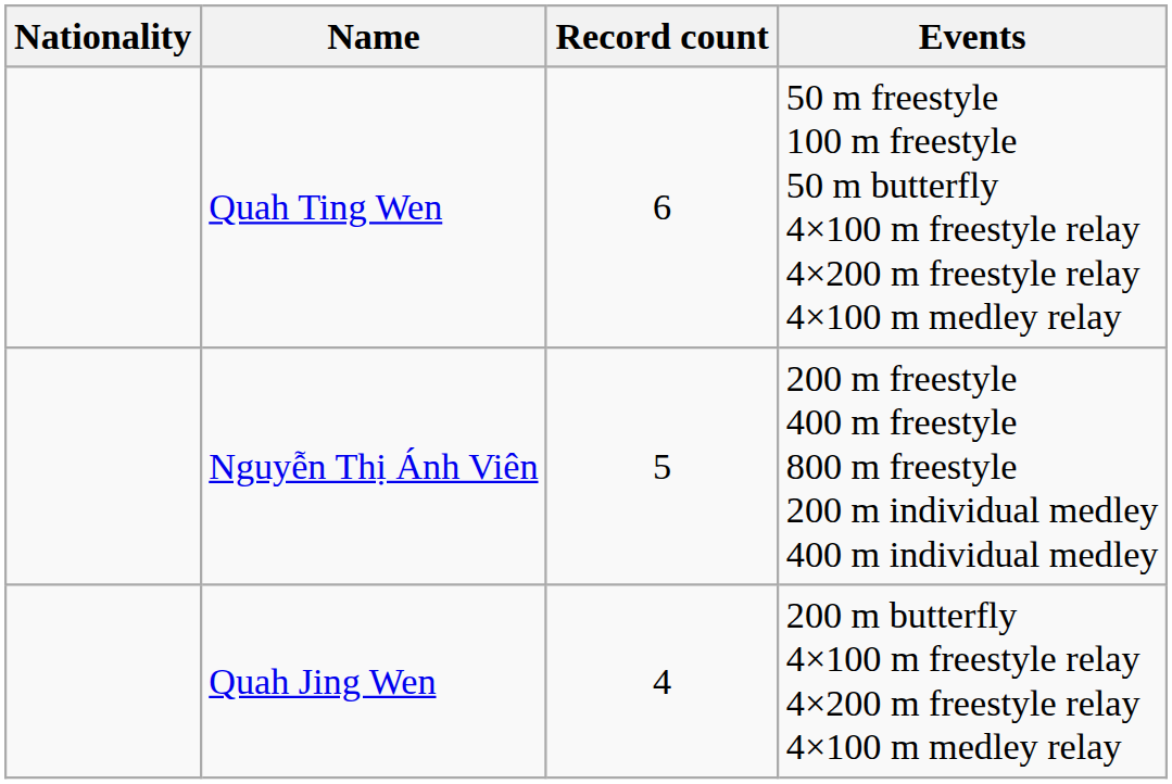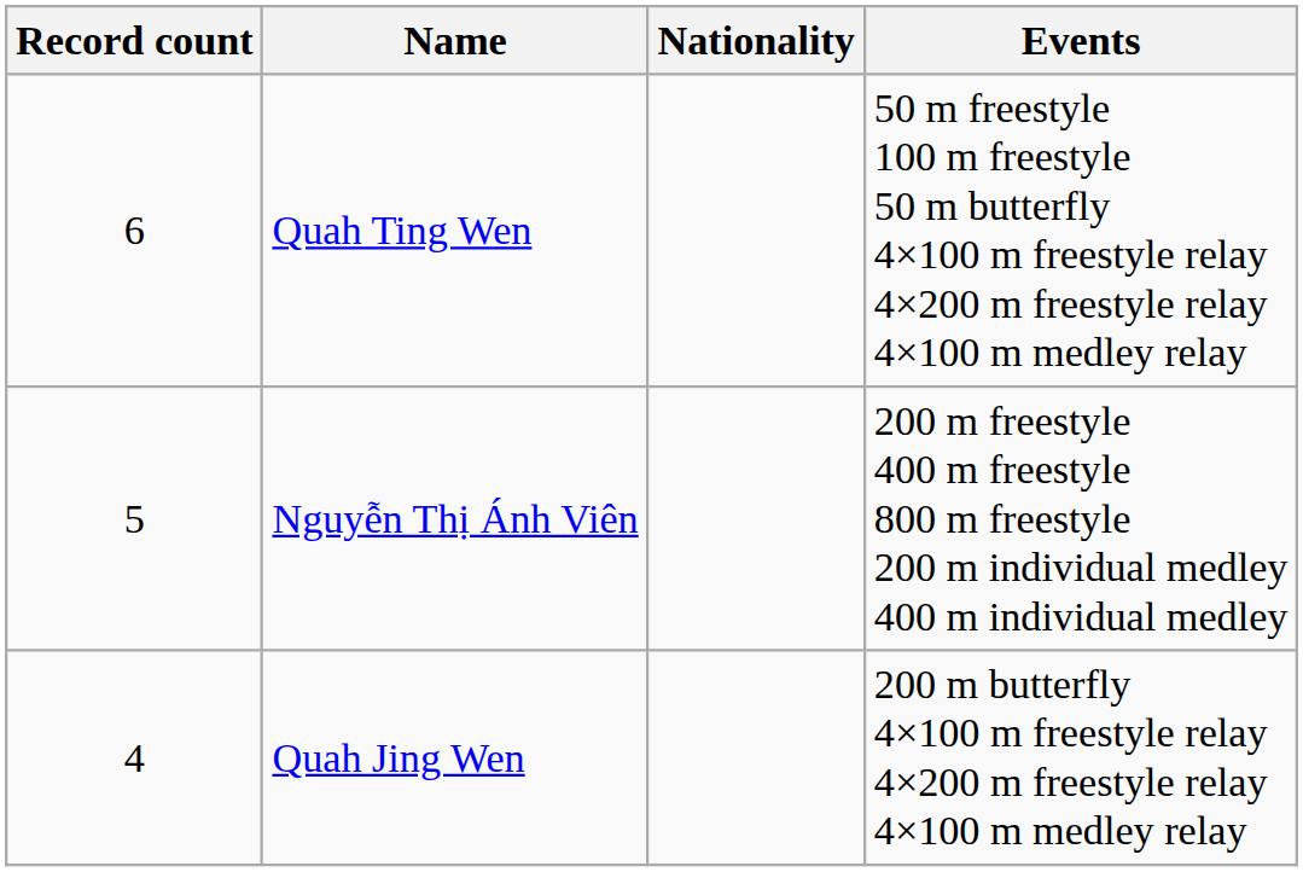columns swapped: Record count <-> Nationality
